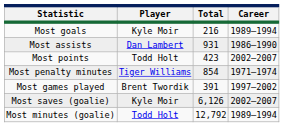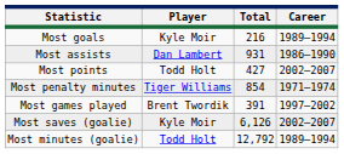Most points | Total: 423 -> 427
